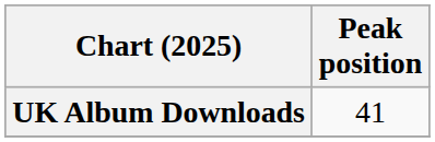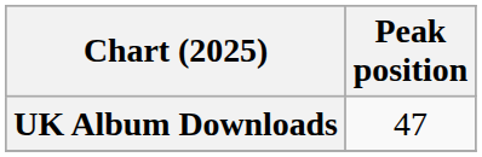UK Album Downloads | Peak position: 41 -> 47
